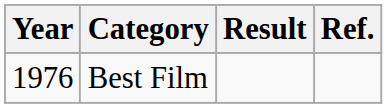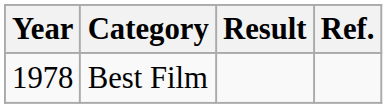Best Film | Year: 1976 -> 1978
